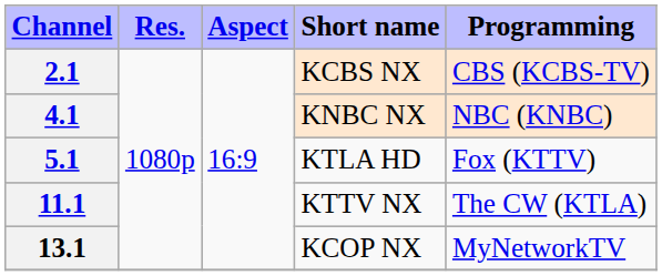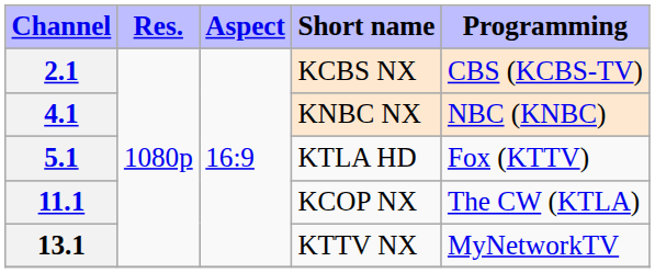11.1 | Short name: KTTV NX -> KCOP NX
13.1 | Short name: KCOP NX -> KTTV NX
